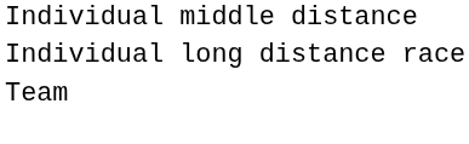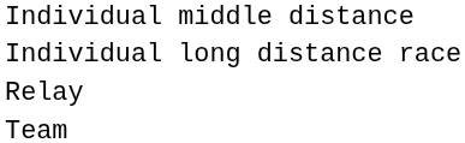+ row: Relay
